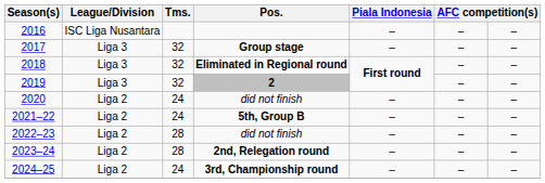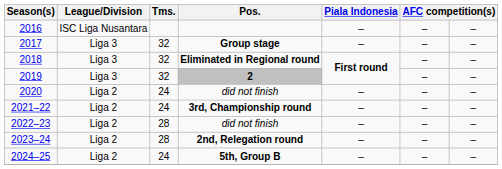2021–22 | Pos.: 5th, Group B -> 3rd, Championship round
2024–25 | Pos.: 3rd, Championship round -> 5th, Group B
